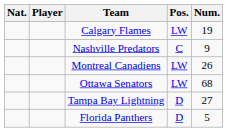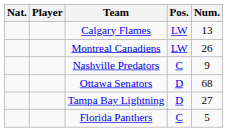Calgary Flames | Num.: 19 -> 13
rows swapped: Montreal Canadiens <-> Nashville Predators
Ottawa Senators | Pos.: LW -> D
Florida Panthers | Pos.: D -> C
